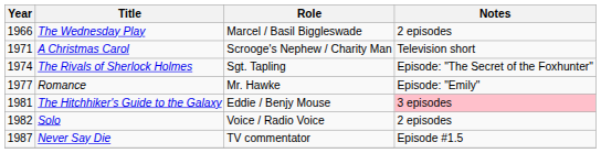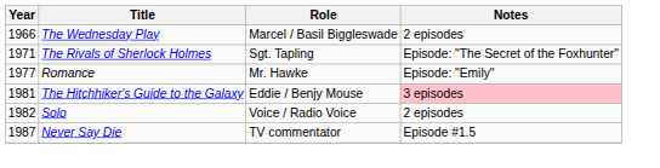- row: 1971 | A Christmas Carol | Scrooge's Nephew / Charity Man | Television short
The Rivals of Sherlock Holmes | Year: 1974 -> 1971
